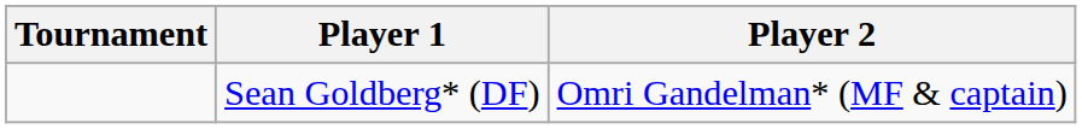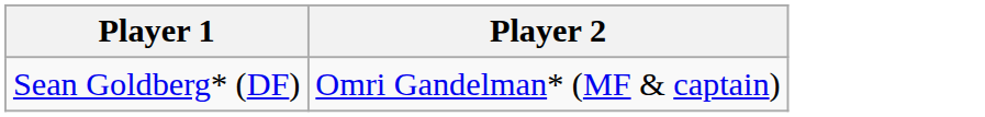- column: Tournament
